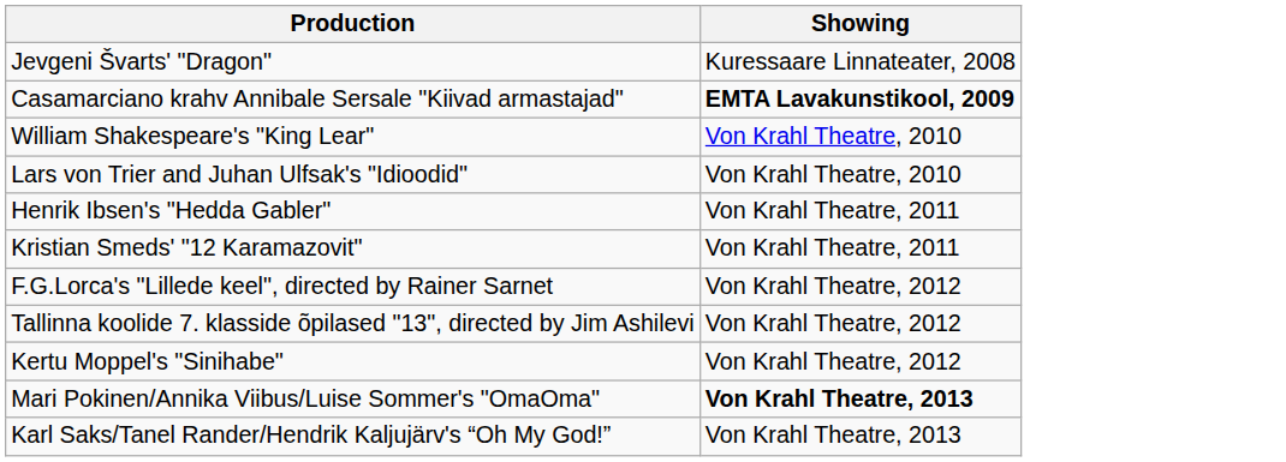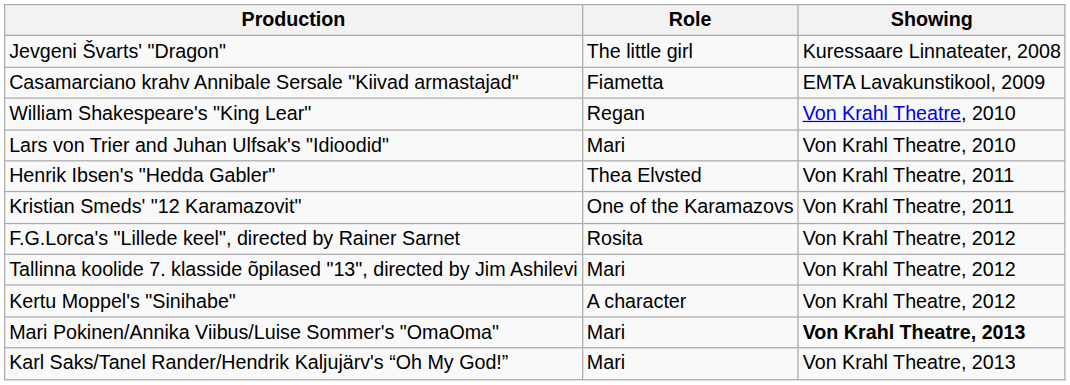+ column: Role | The little girl | Fiametta | Regan | Mari | Thea Elvsted | One of the Karamazovs | Rosita | Mari | A character | Mari | Mari
Casamarciano krahv Annibale Sersale "Kiivad armastajad" | Showing: bold -> normal
